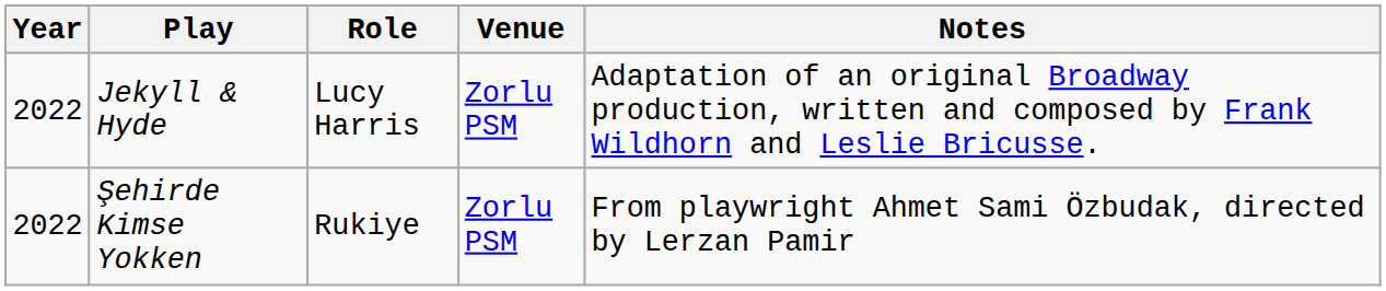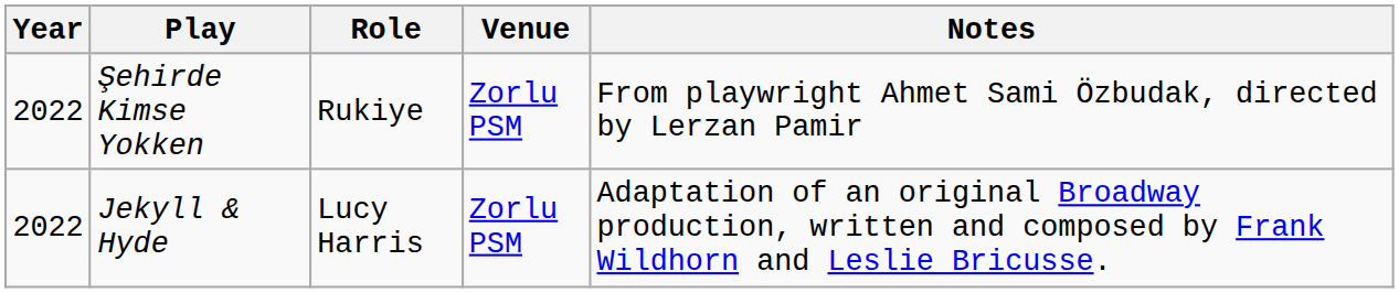rows swapped: Şehirde Kimse Yokken <-> Jekyll & Hyde
